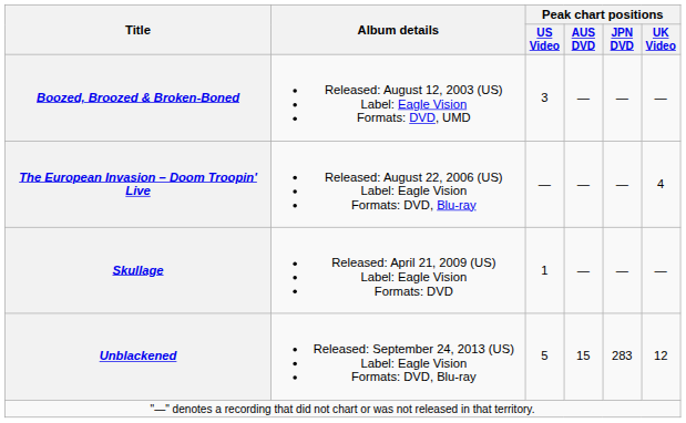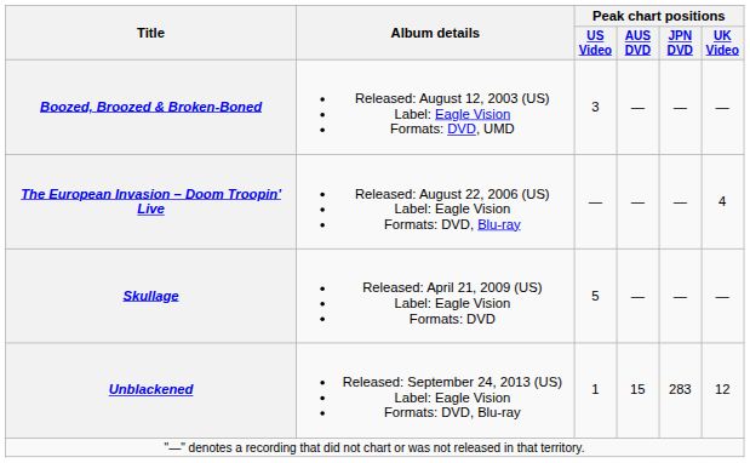Skullage | Peak chart positions / US Video: 1 -> 5
Unblackened | Peak chart positions / US Video: 5 -> 1
